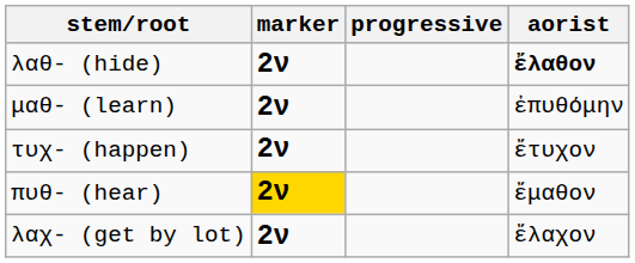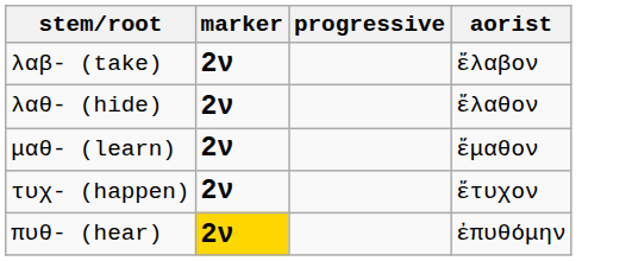+ row: λαβ- (take) | 2ν | ἔλαβον
λαθ- (hide) | aorist: bold -> normal
μαθ- (learn) | aorist: ἐπυθόμην -> ἔμαθον
πυθ- (hear) | aorist: ἔμαθον -> ἐπυθόμην
- row: λαχ- (get by lot) | 2ν | ἔλαχον
